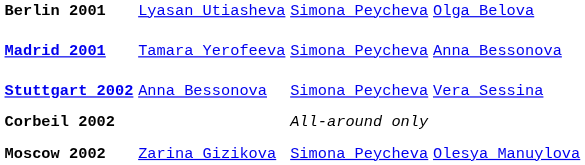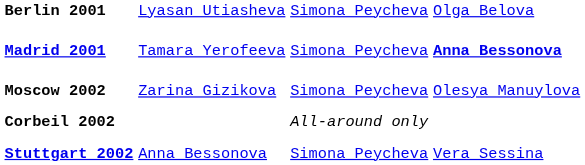Madrid 2001 | column 4: normal -> bold
rows swapped: Moscow 2002 <-> Stuttgart 2002
